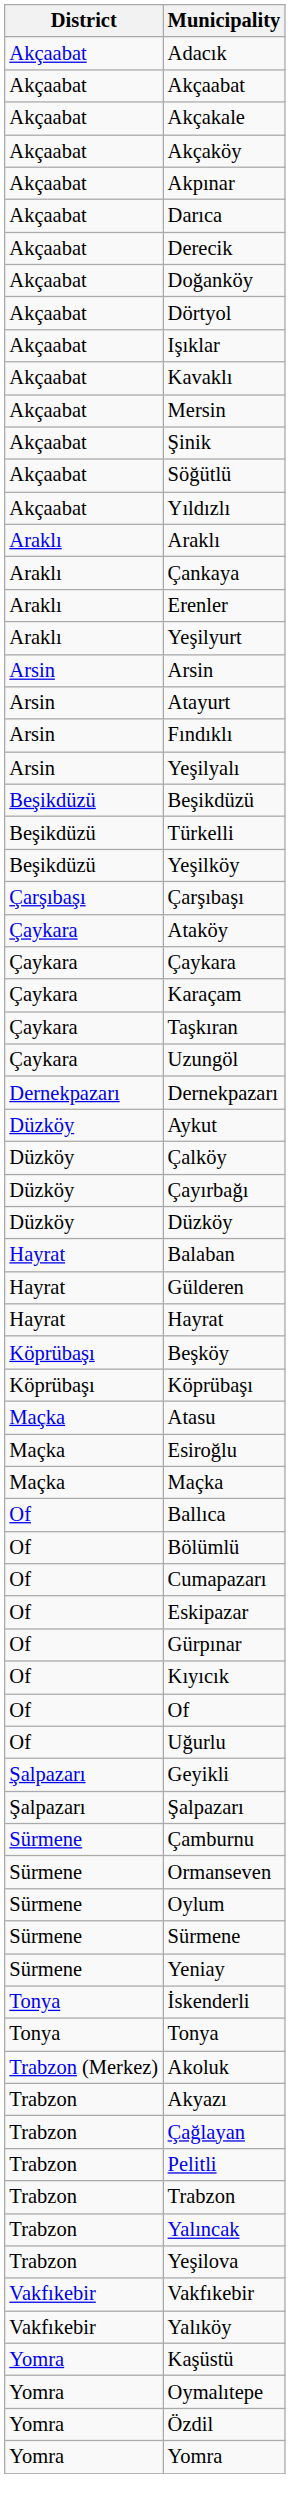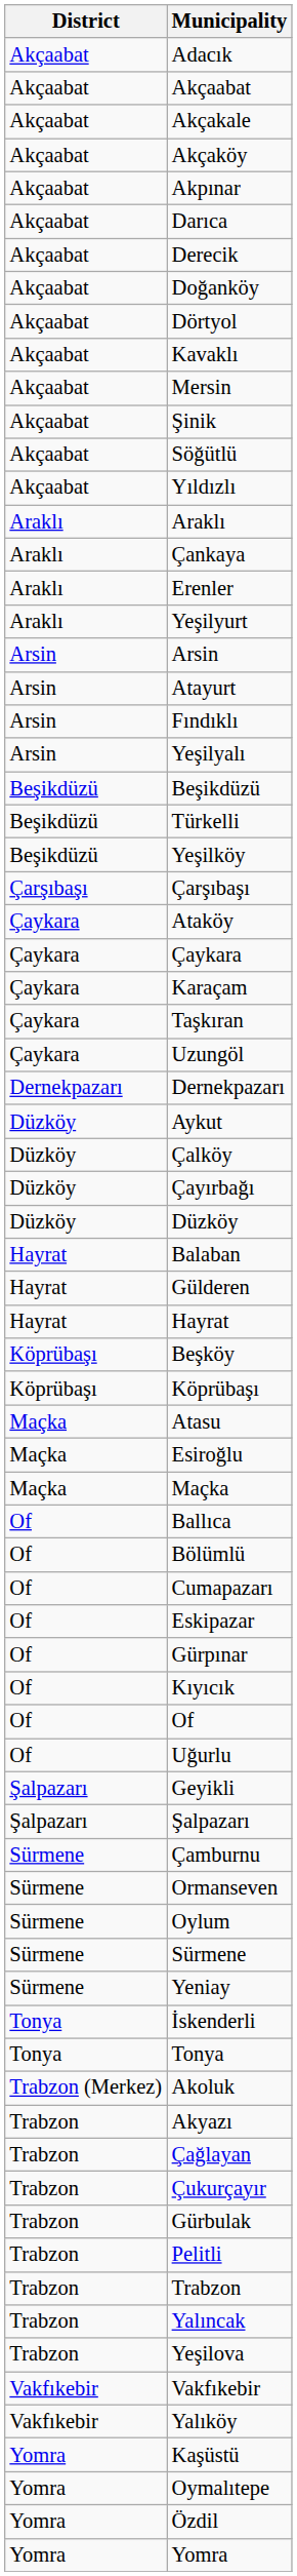- row: Akçaabat | Işıklar
+ row: Trabzon | Çukurçayır
+ row: Trabzon | Gürbulak
